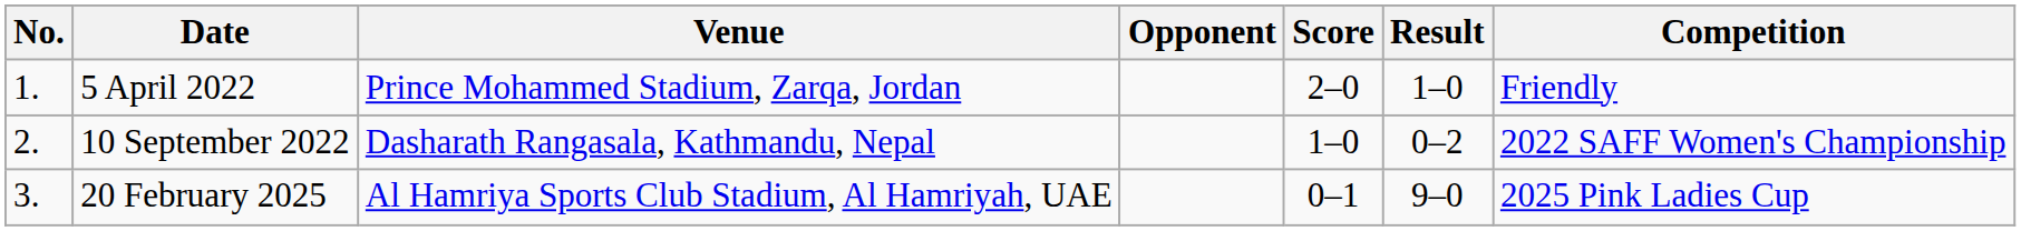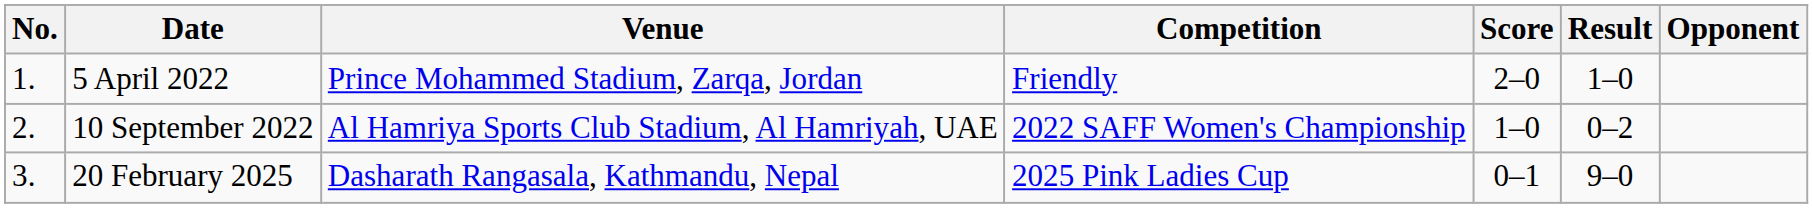columns swapped: Opponent <-> Competition
10 September 2022 | Venue: Dasharath Rangasala, Kathmandu, Nepal -> Al Hamriya Sports Club Stadium, Al Hamriyah, UAE
20 February 2025 | Venue: Al Hamriya Sports Club Stadium, Al Hamriyah, UAE -> Dasharath Rangasala, Kathmandu, Nepal
